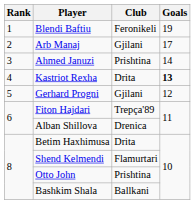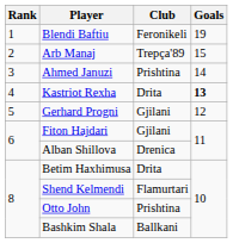Arb Manaj | Club: Gjilani -> Trepça'89
Arb Manaj | Goals: 17 -> 15
Fiton Hajdari | Club: Trepça'89 -> Gjilani
